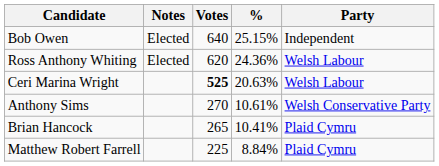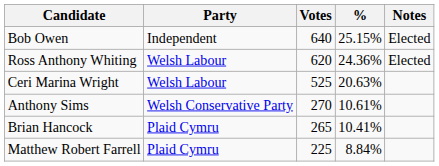columns swapped: Party <-> Notes
Ceri Marina Wright | Votes: bold -> normal
